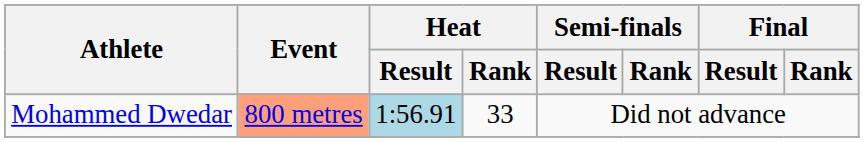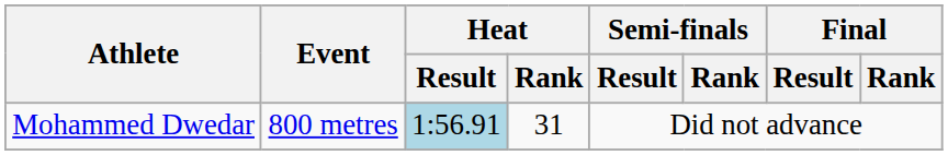Mohammed Dwedar | Event: lightsalmon background -> no background
Mohammed Dwedar | Heat / Rank: 33 -> 31
